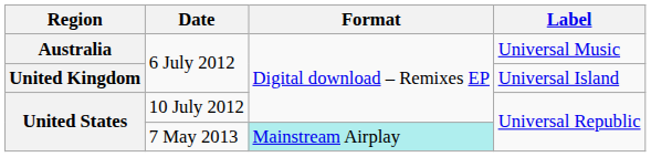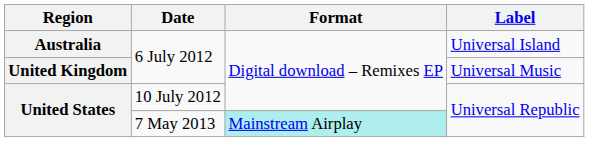Australia | Label: Universal Music -> Universal Island
United Kingdom | Label: Universal Island -> Universal Music
